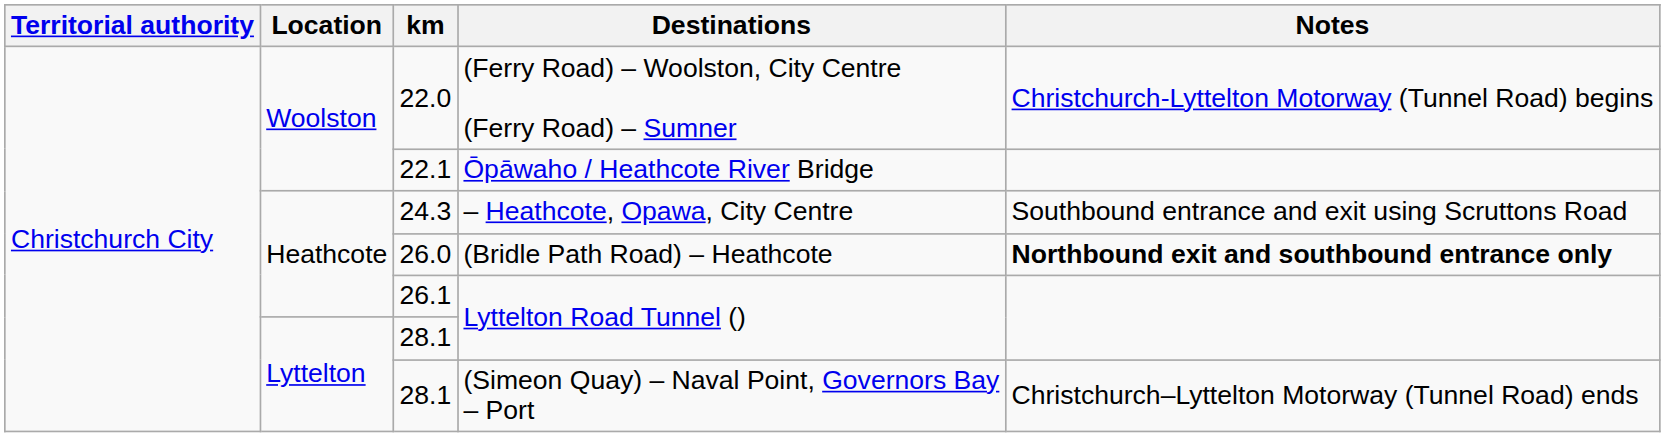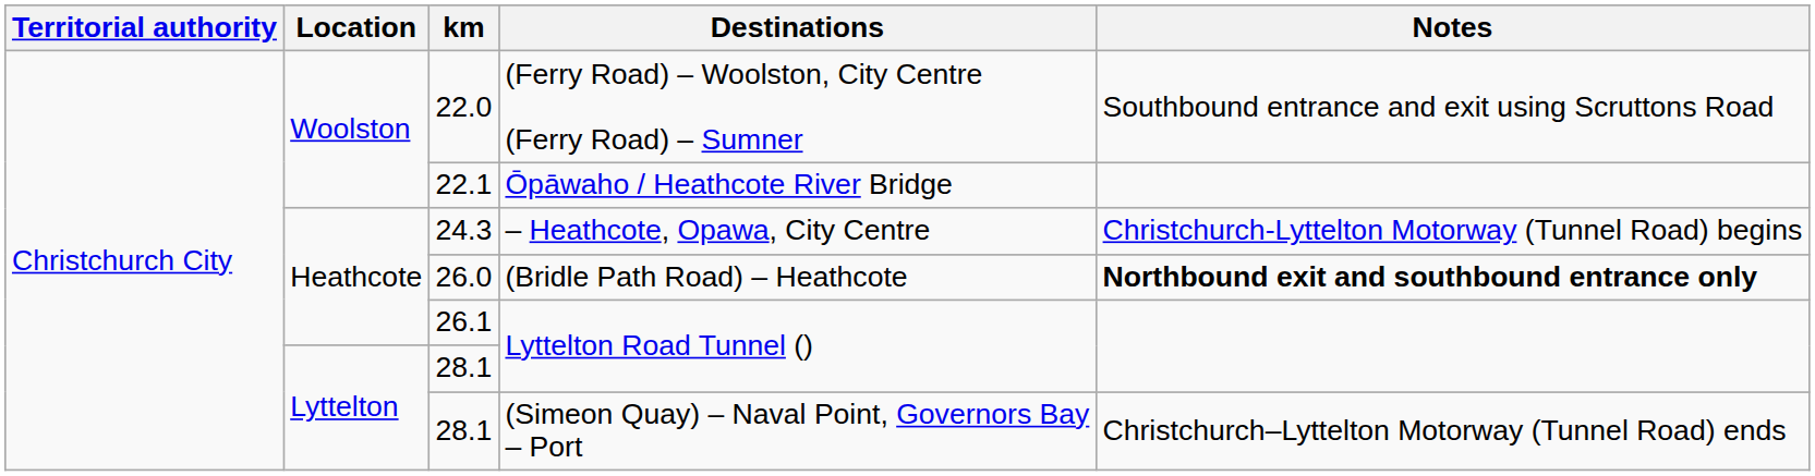22.0 | Notes: Christchurch-Lyttelton Motorway (Tunnel Road) begins -> Southbound entrance and exit using Scruttons Road
24.3 | Notes: Southbound entrance and exit using Scruttons Road -> Christchurch-Lyttelton Motorway (Tunnel Road) begins
